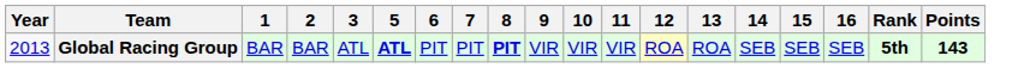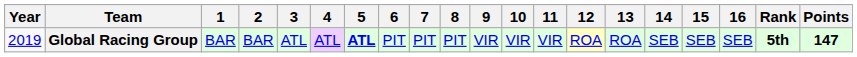+ column: 4 | ATL
Global Racing Group | Year: 2013 -> 2019
Global Racing Group | 8: bold -> normal
Global Racing Group | Points: 143 -> 147
